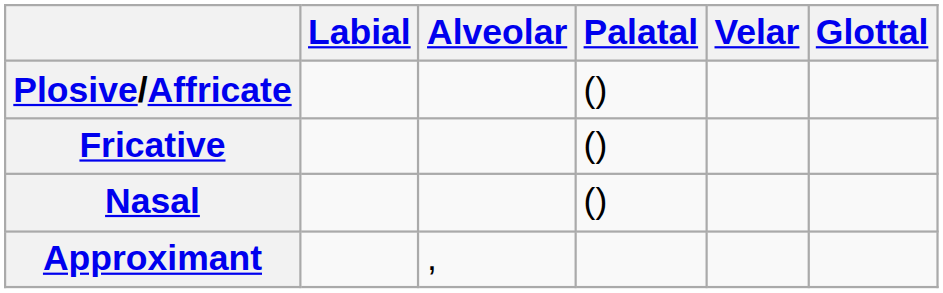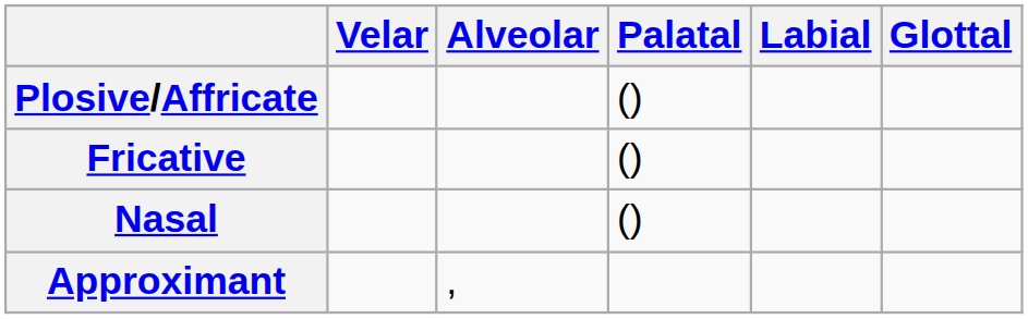columns swapped: Labial <-> Velar
